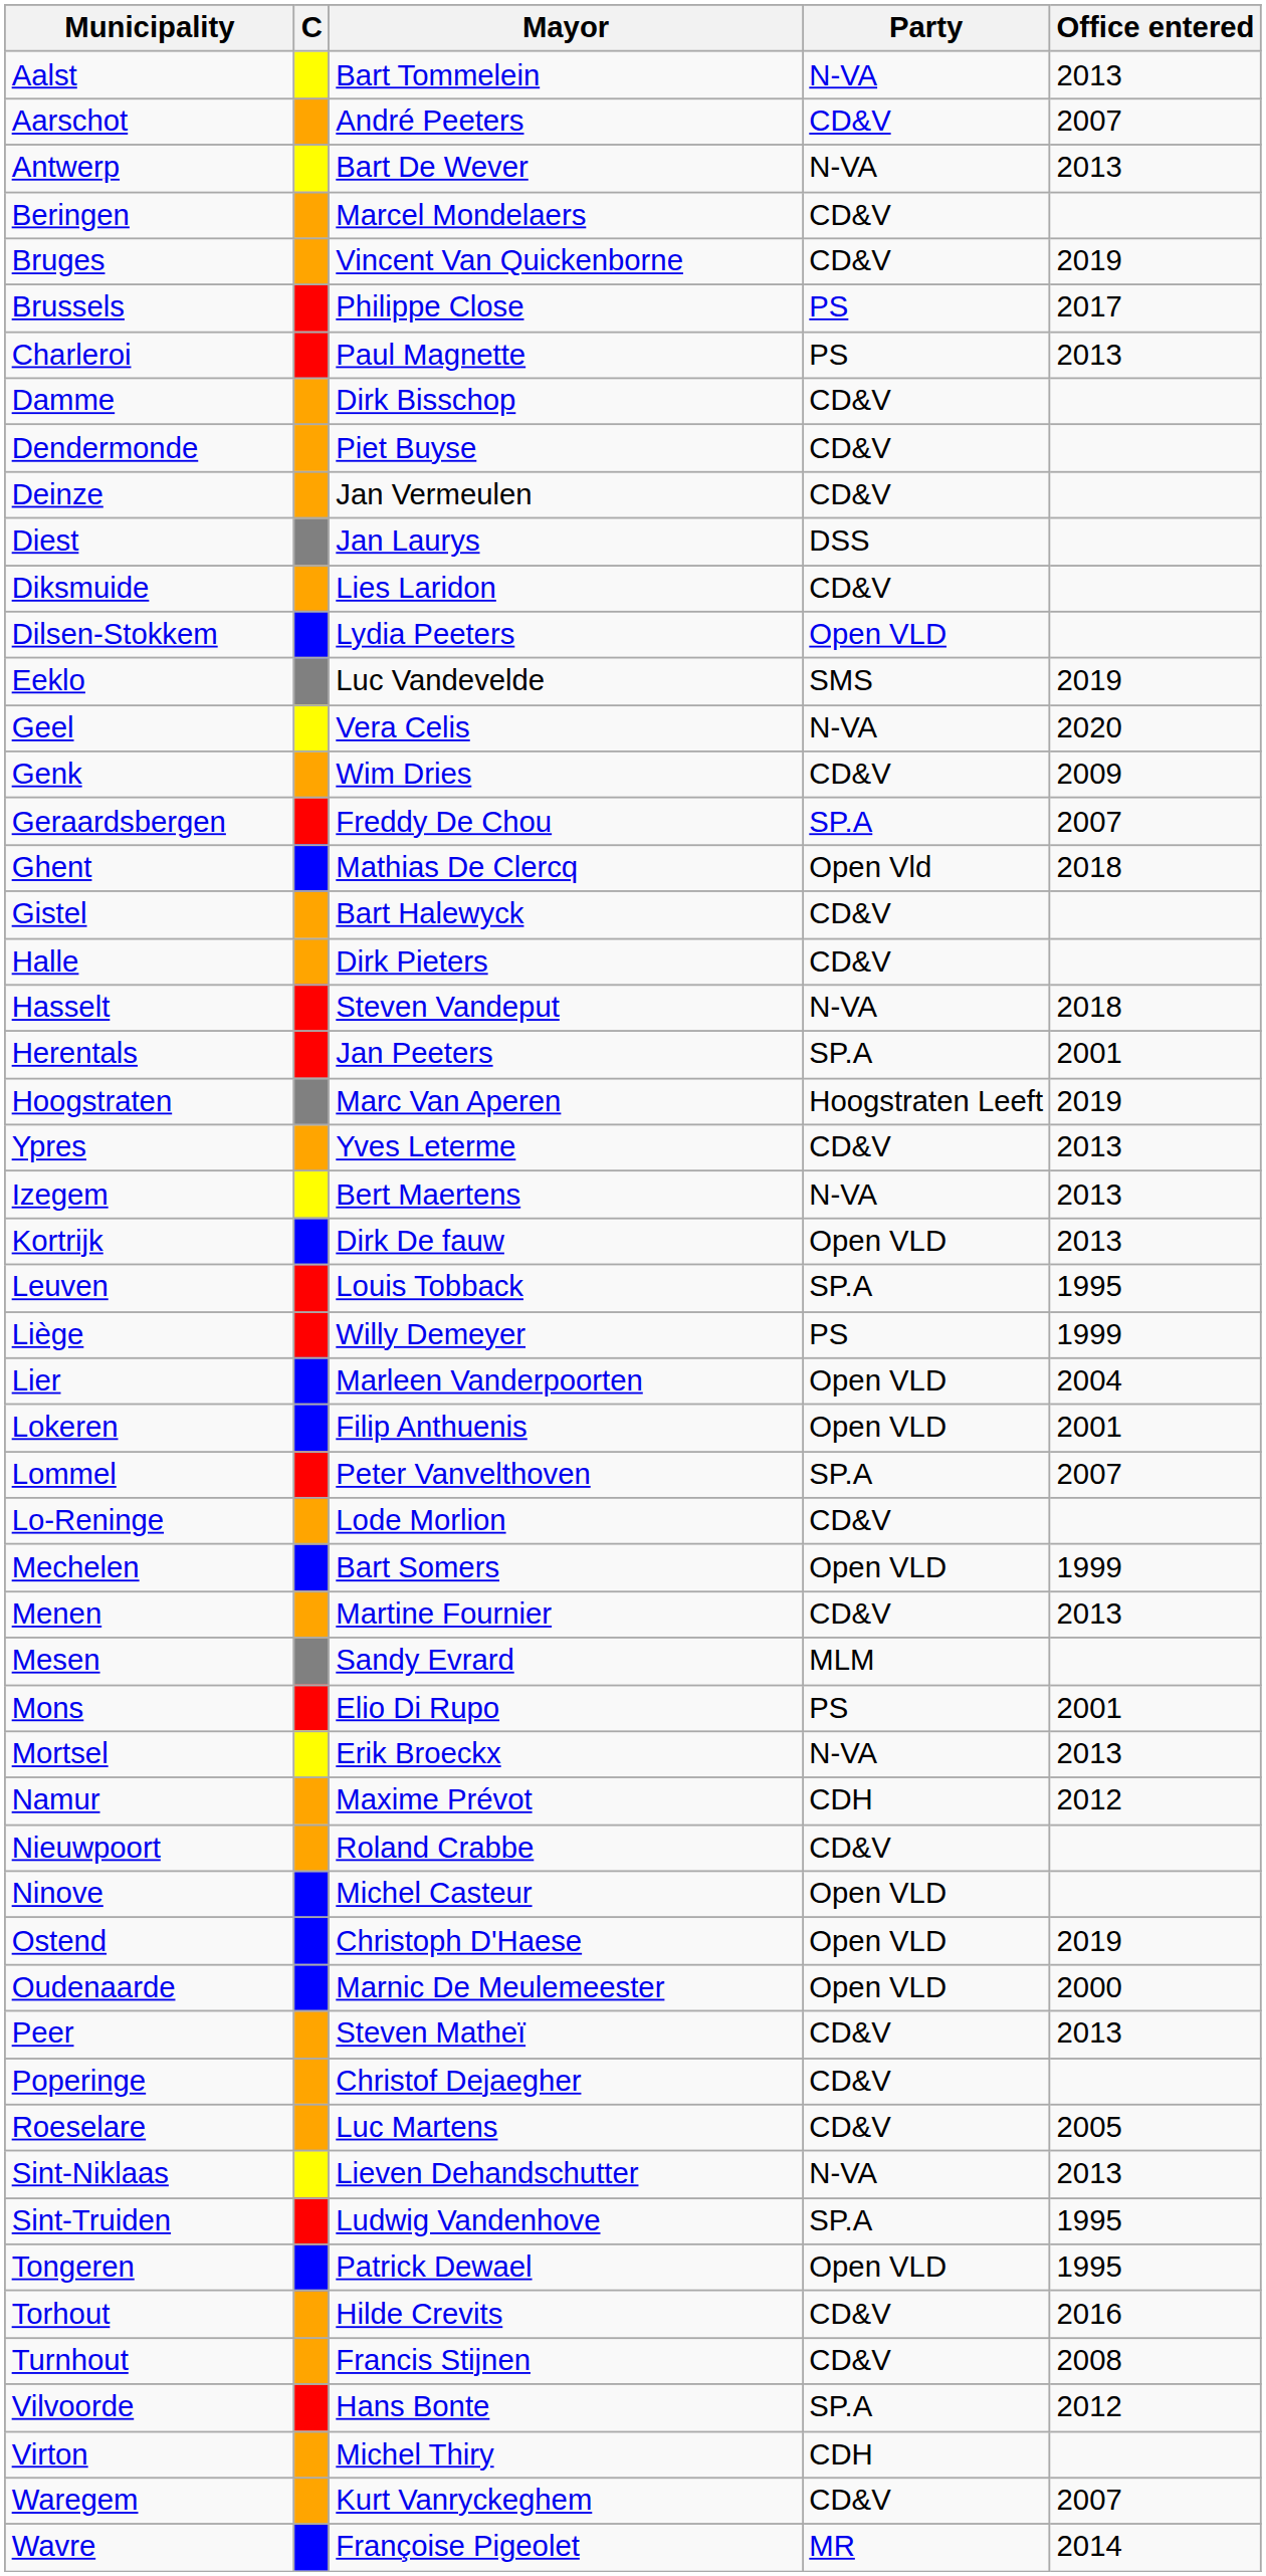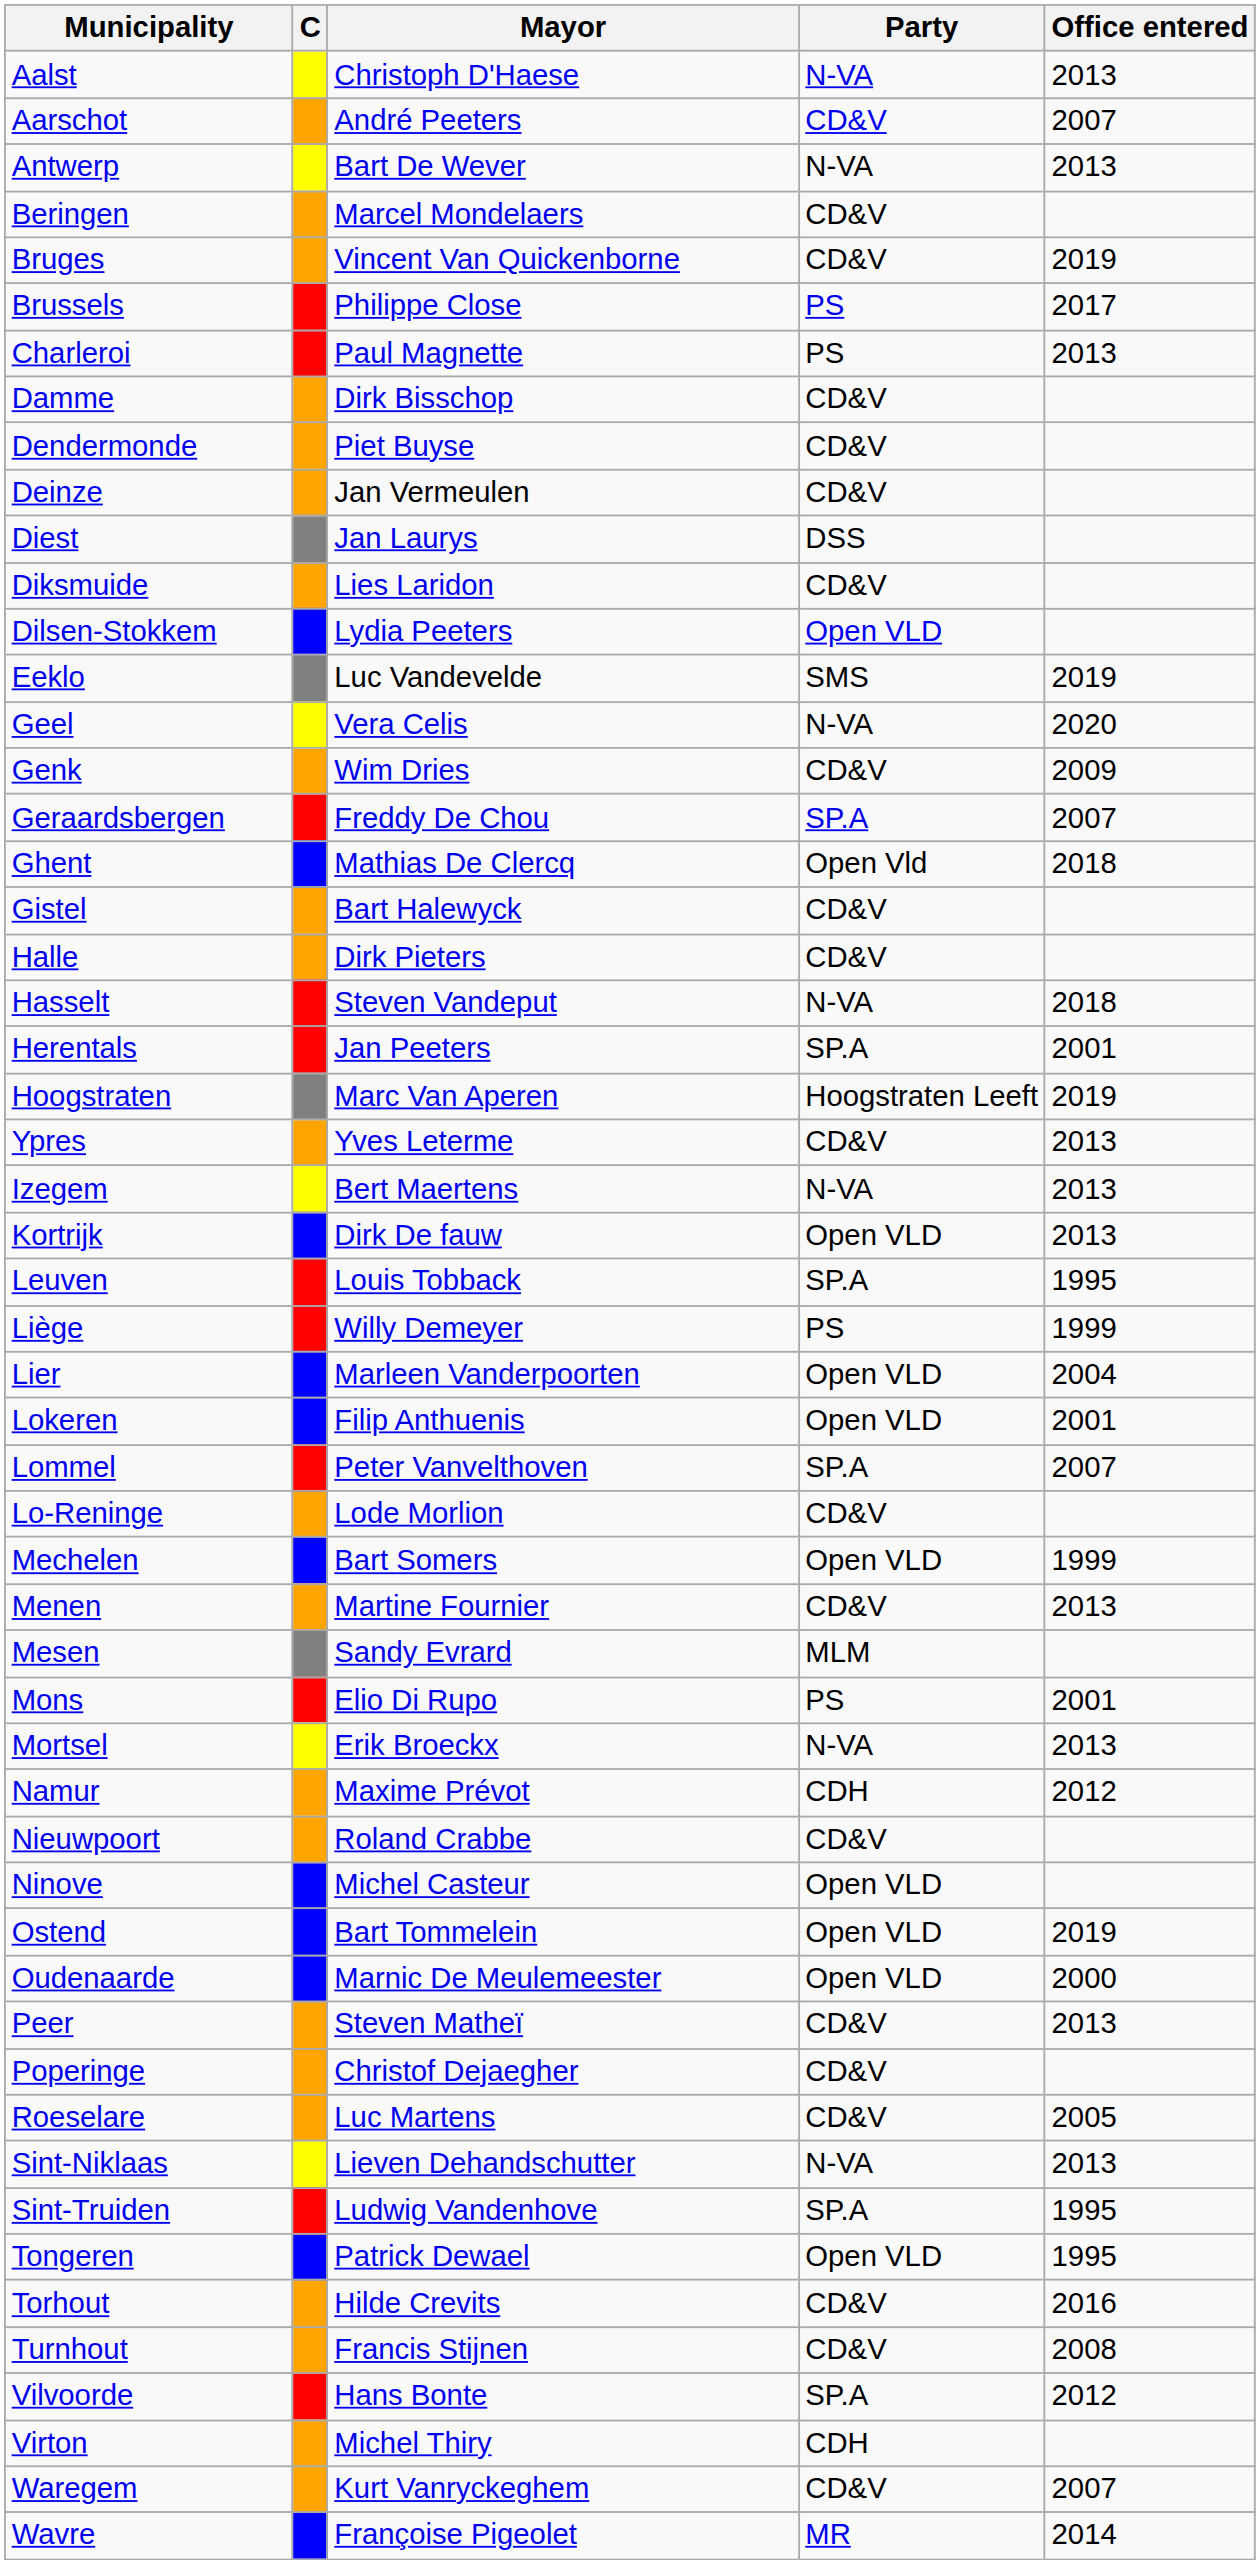Aalst | Mayor: Bart Tommelein -> Christoph D'Haese
Ostend | Mayor: Christoph D'Haese -> Bart Tommelein
